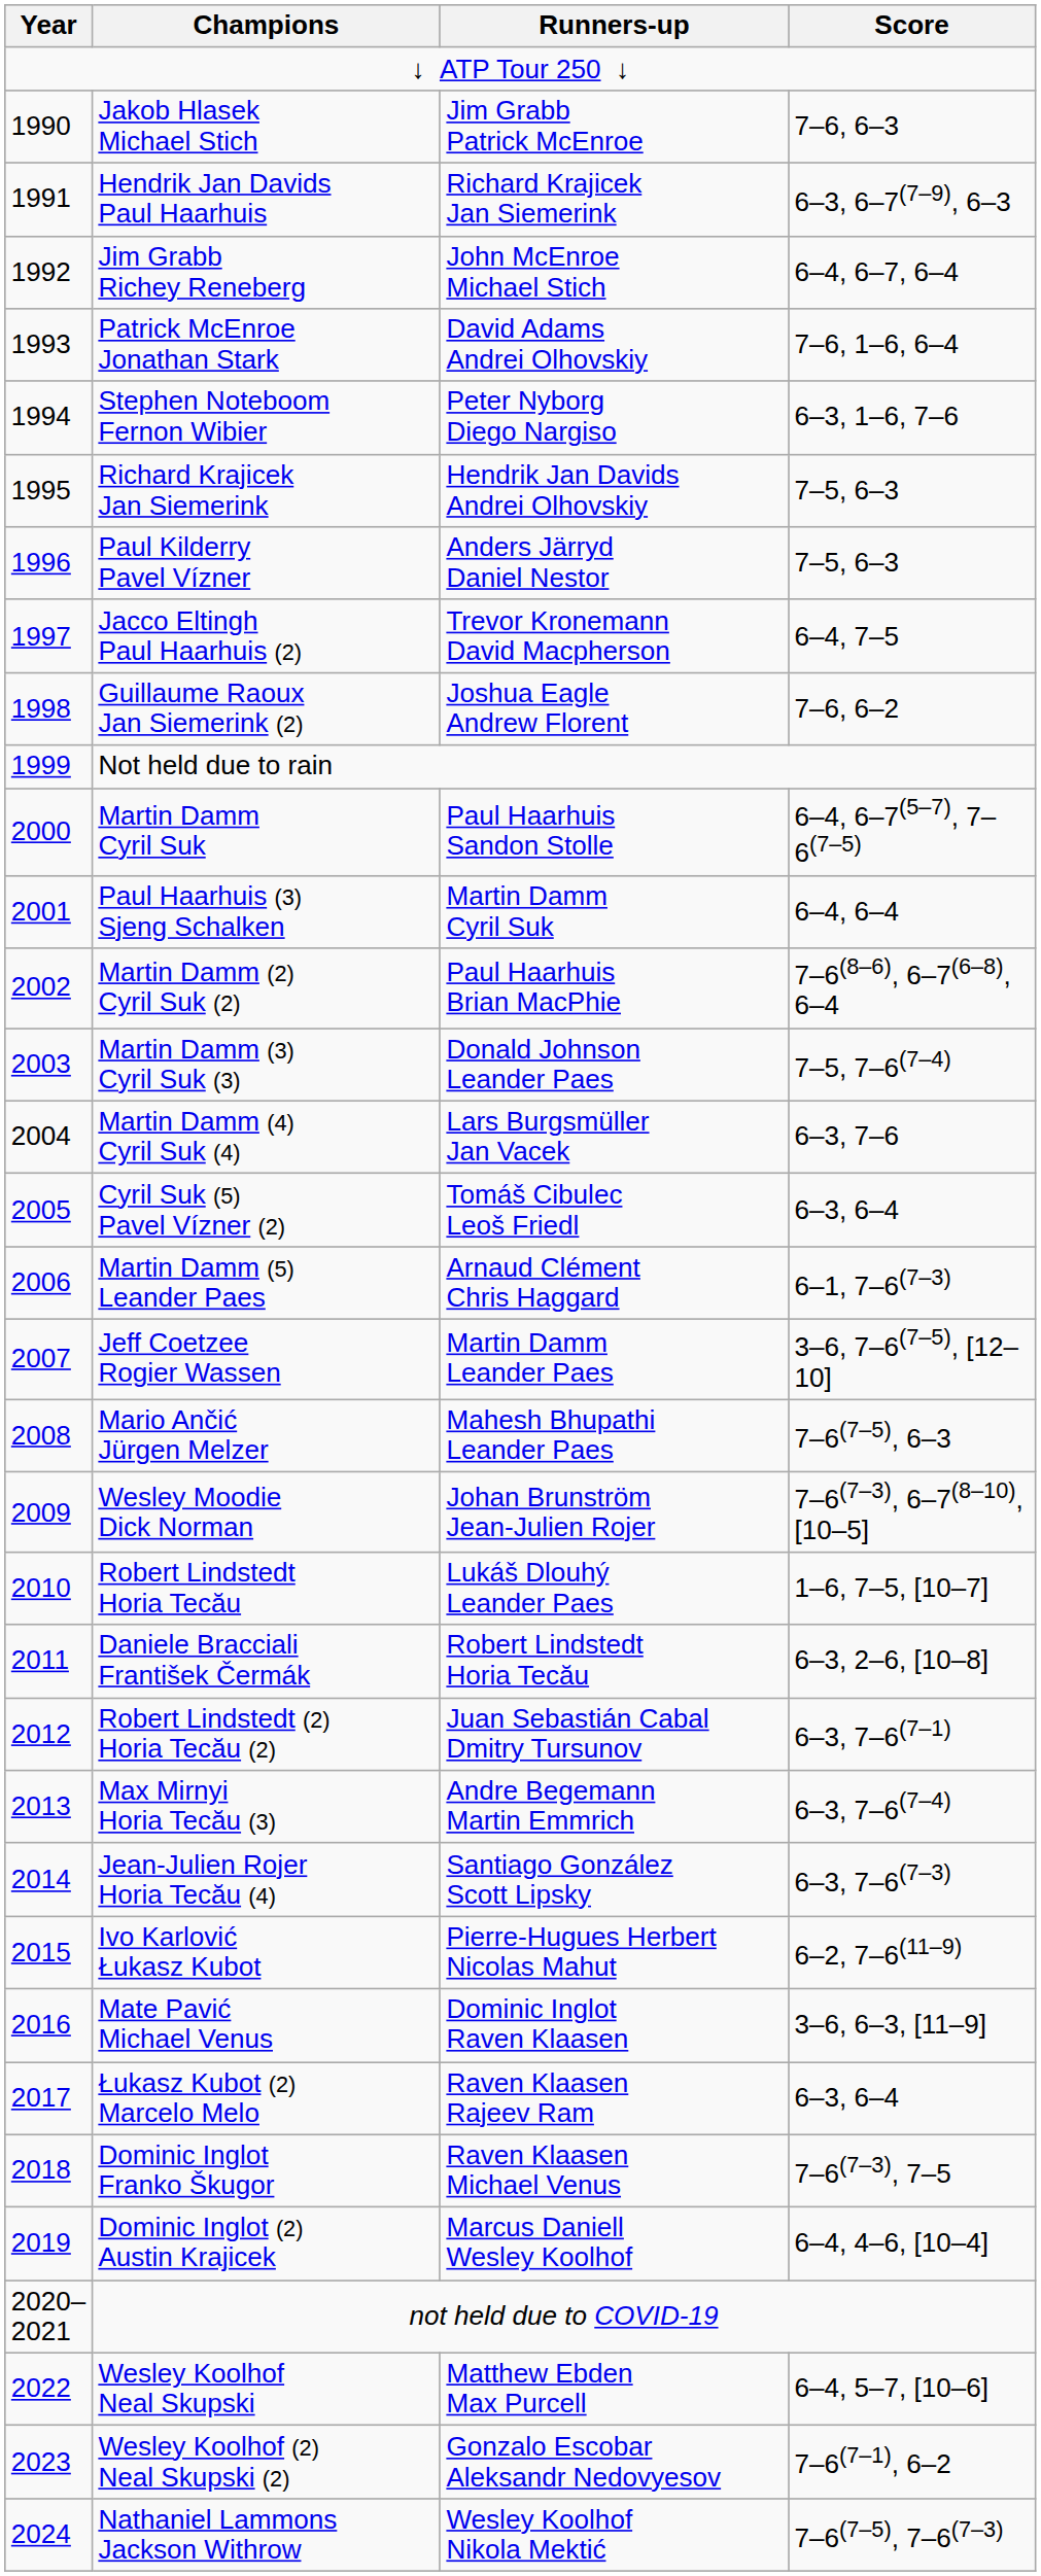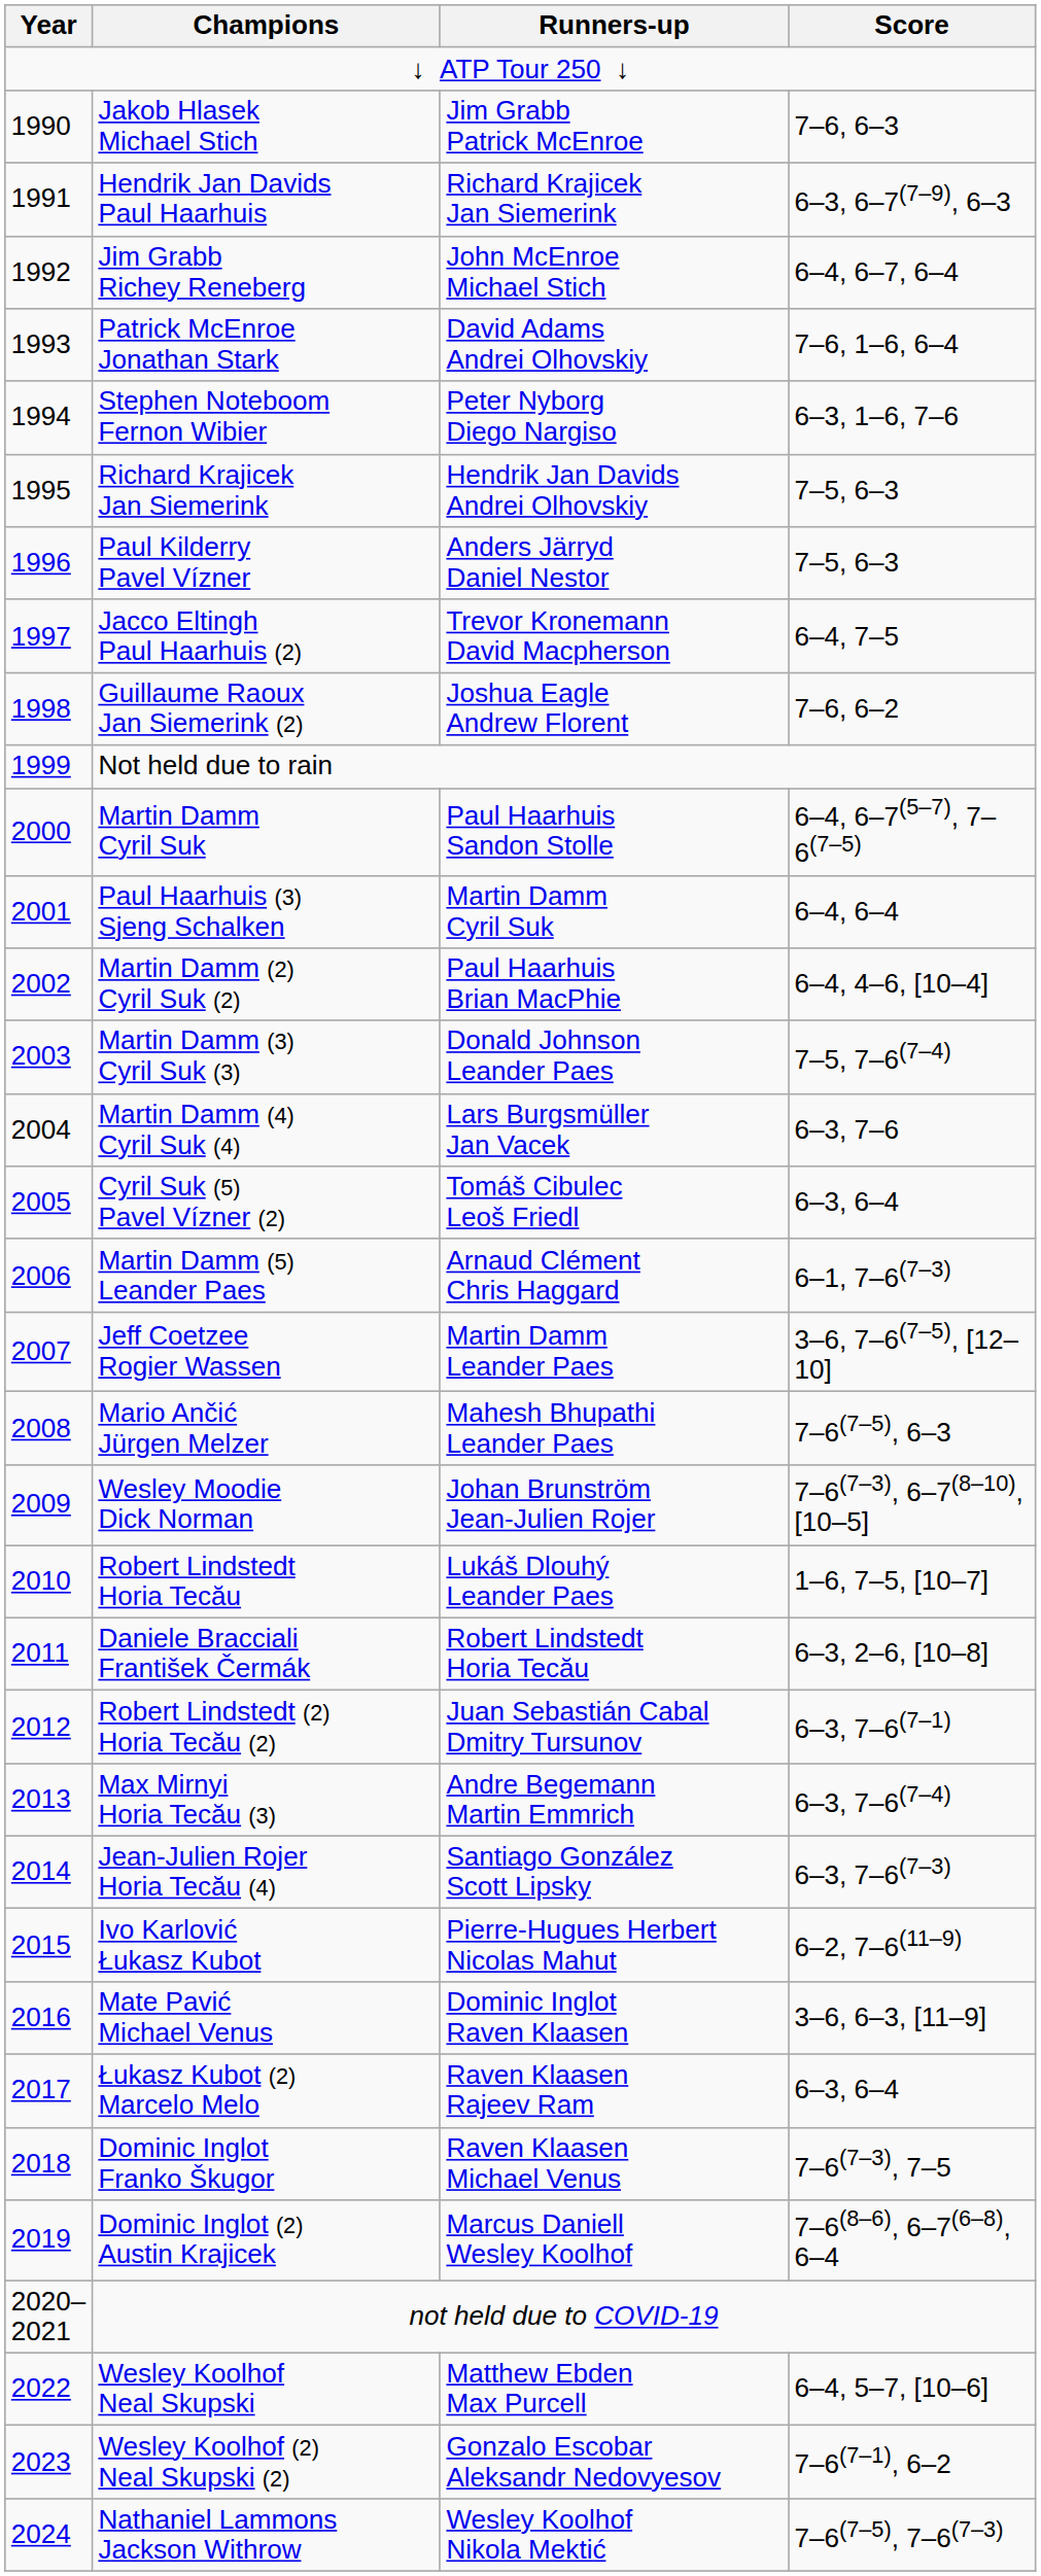Martin Damm (2) Cyril Suk (2) | Score: 7–6(8–6), 6–7(6–8), 6–4 -> 6–4, 4–6, [10–4]
Dominic Inglot (2) Austin Krajicek | Score: 6–4, 4–6, [10–4] -> 7–6(8–6), 6–7(6–8), 6–4
